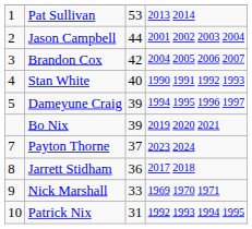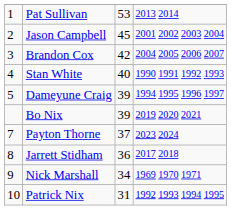Jason Campbell | column 3: 44 -> 45
Nick Marshall | column 3: 33 -> 34
